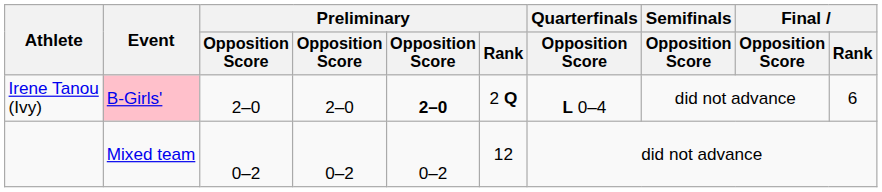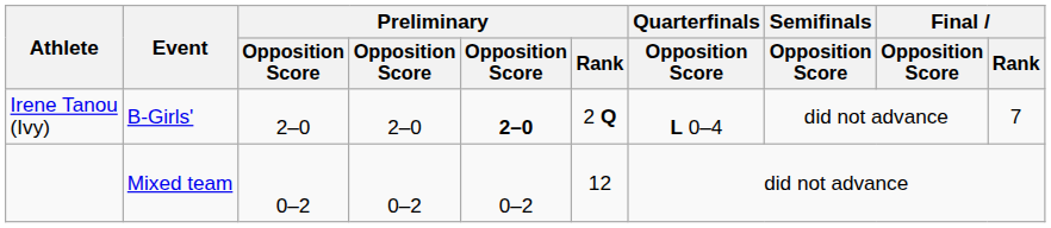Irene Tanou (Ivy) | Event: pink background -> no background
Irene Tanou (Ivy) | Final / Rank: 6 -> 7
